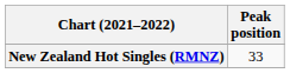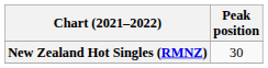New Zealand Hot Singles (RMNZ) | Peak position: 33 -> 30
